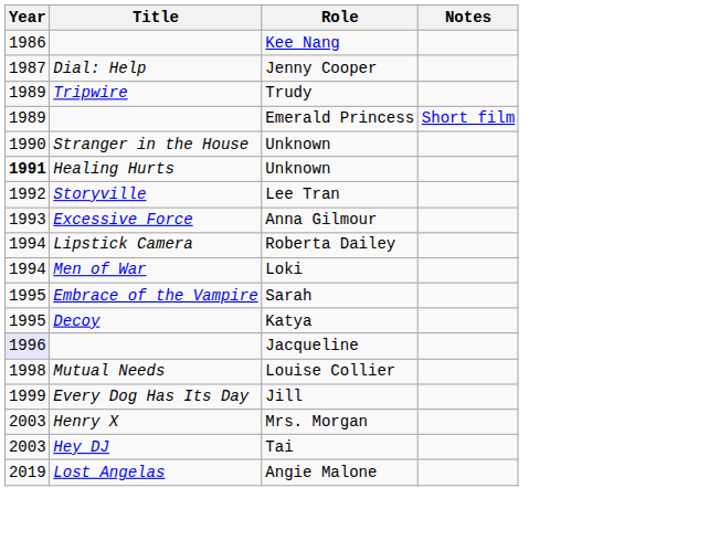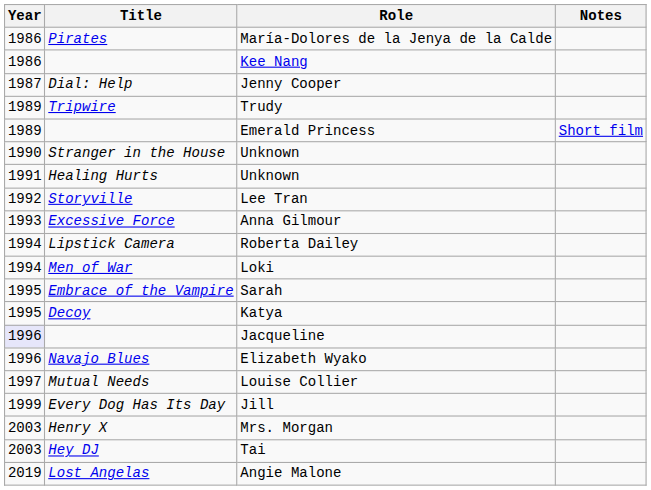+ row: 1986 | Pirates | María-Dolores de la Jenya de la Calde
Healing Hurts / Unknown | Year: bold -> normal
+ row: 1996 | Navajo Blues | Elizabeth Wyako
Louise Collier | Year: 1998 -> 1997
